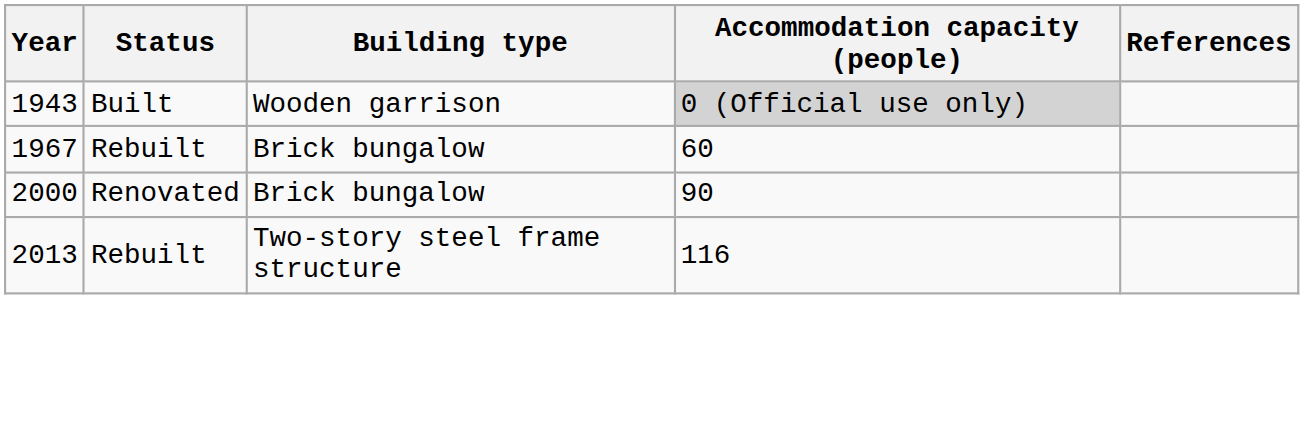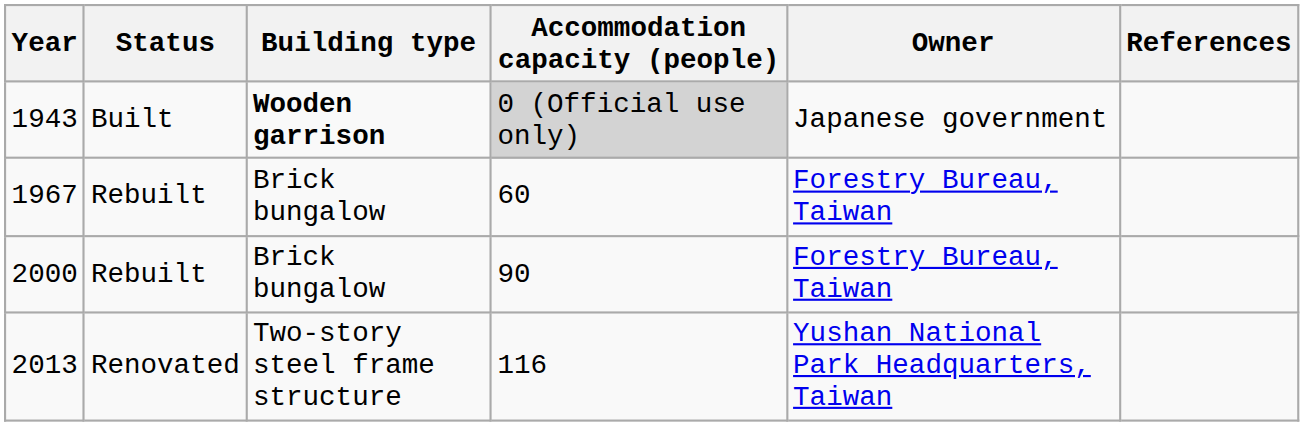+ column: Owner | Japanese government | Forestry Bureau, Taiwan | Forestry Bureau, Taiwan | Yushan National Park Headquarters, Taiwan
1943 | Building type: normal -> bold
2000 | Status: Renovated -> Rebuilt
2013 | Status: Rebuilt -> Renovated
